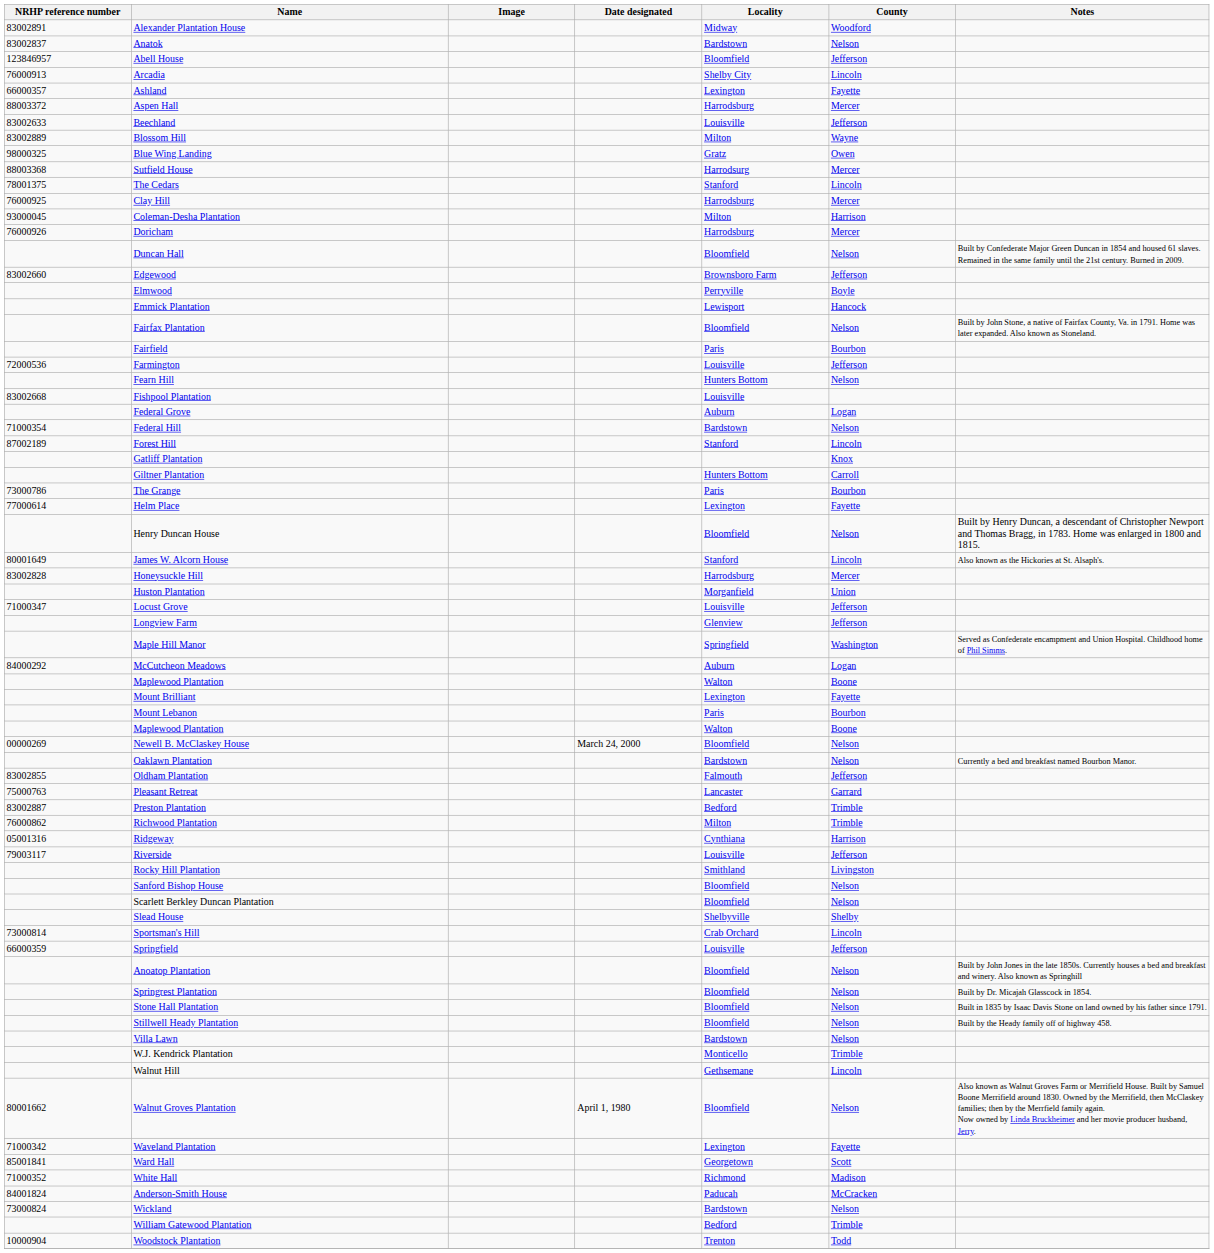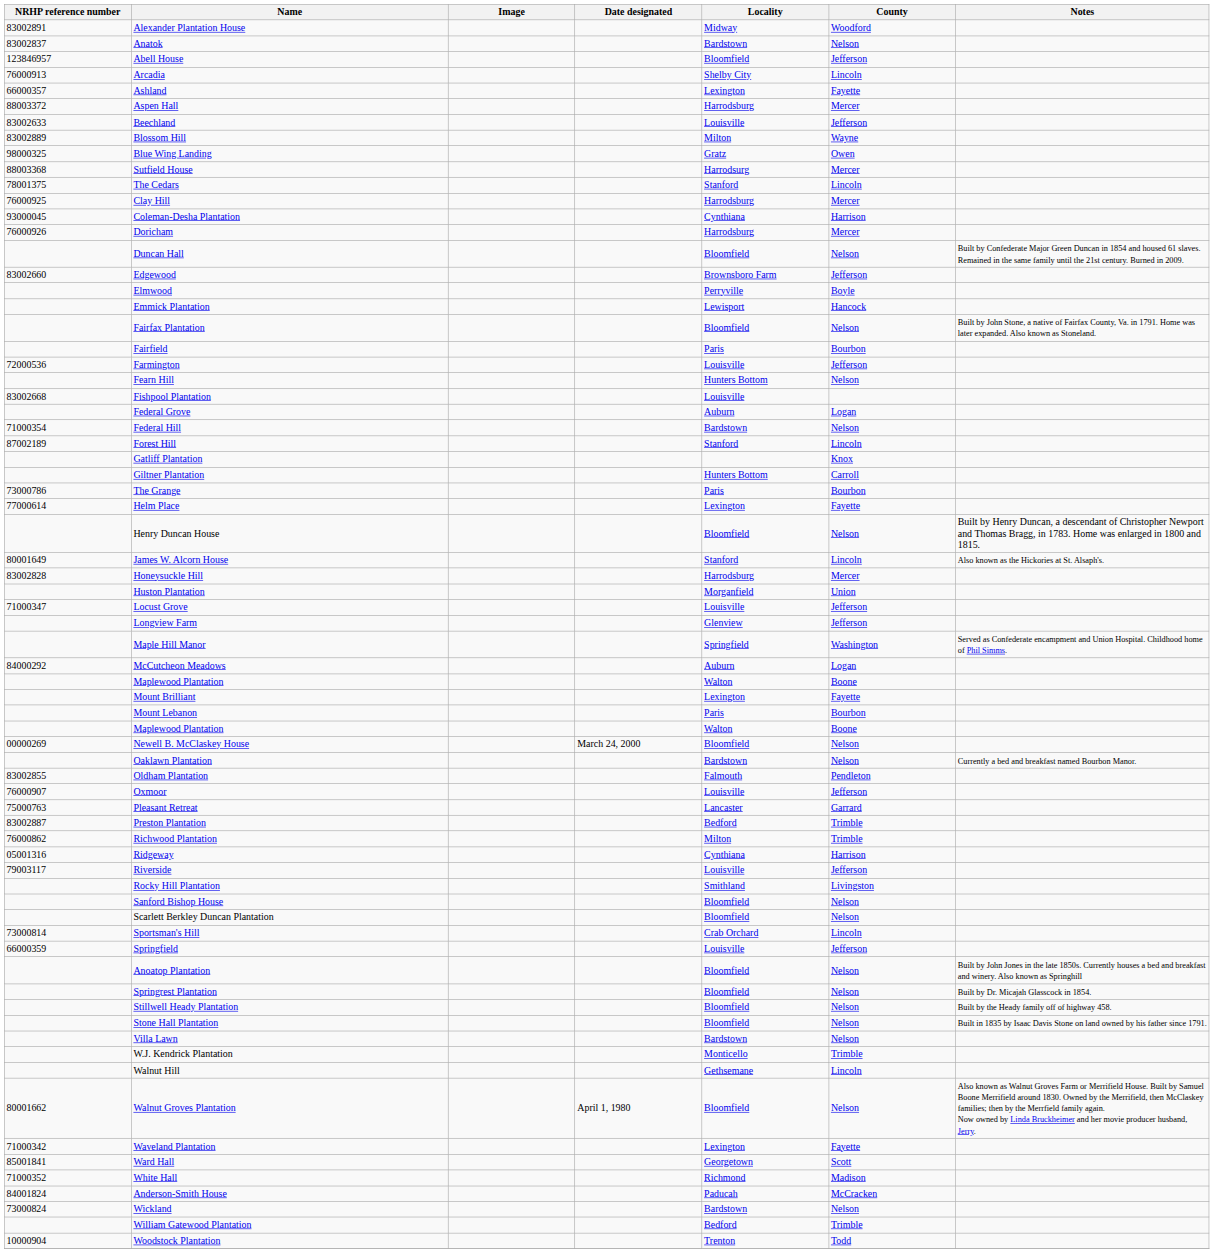Coleman-Desha Plantation | Locality: Milton -> Cynthiana
Oldham Plantation | County: Jefferson -> Pendleton
+ row: 76000907 | Oxmoor | Louisville | Jefferson
- row: Slead House | Shelbyville | Shelby
rows swapped: Stillwell Heady Plantation <-> Stone Hall Plantation
